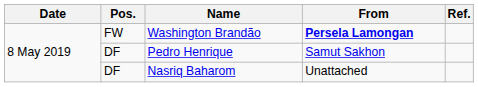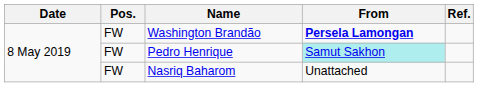Pedro Henrique | Pos.: DF -> FW
Pedro Henrique | From: no background -> paleturquoise background
Nasriq Baharom | Pos.: DF -> FW
